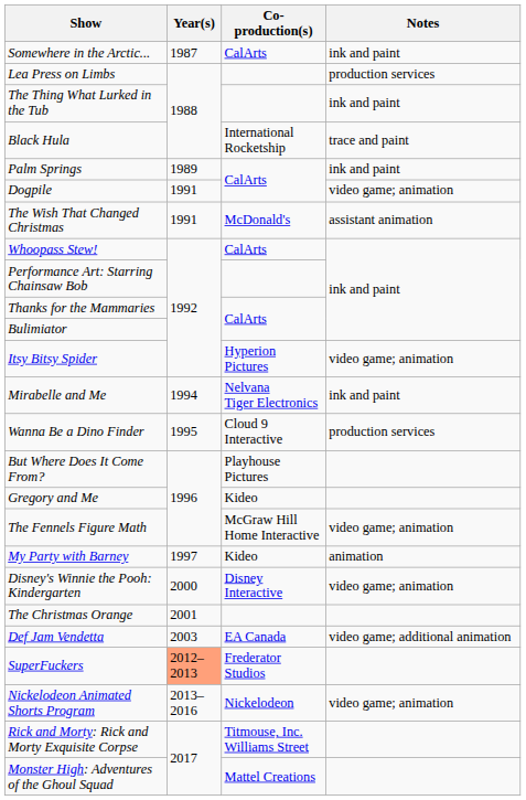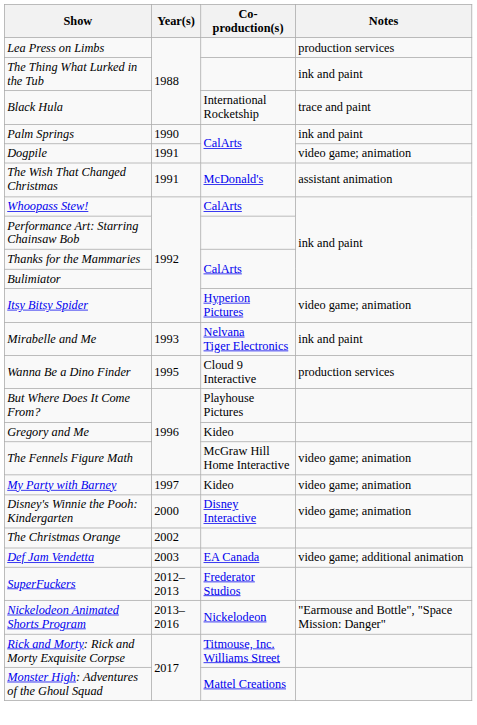- row: Somewhere in the Arctic... | 1987 | CalArts | ink and paint
Palm Springs | Year(s): 1989 -> 1990
Mirabelle and Me | Year(s): 1994 -> 1993
My Party with Barney | Notes: animation -> video game; animation
The Christmas Orange | Year(s): 2001 -> 2002
SuperFuckers | Year(s): lightsalmon background -> no background
Nickelodeon Animated Shorts Program | Notes: video game; animation -> "Earmouse and Bottle", "Space Mission: Danger"
